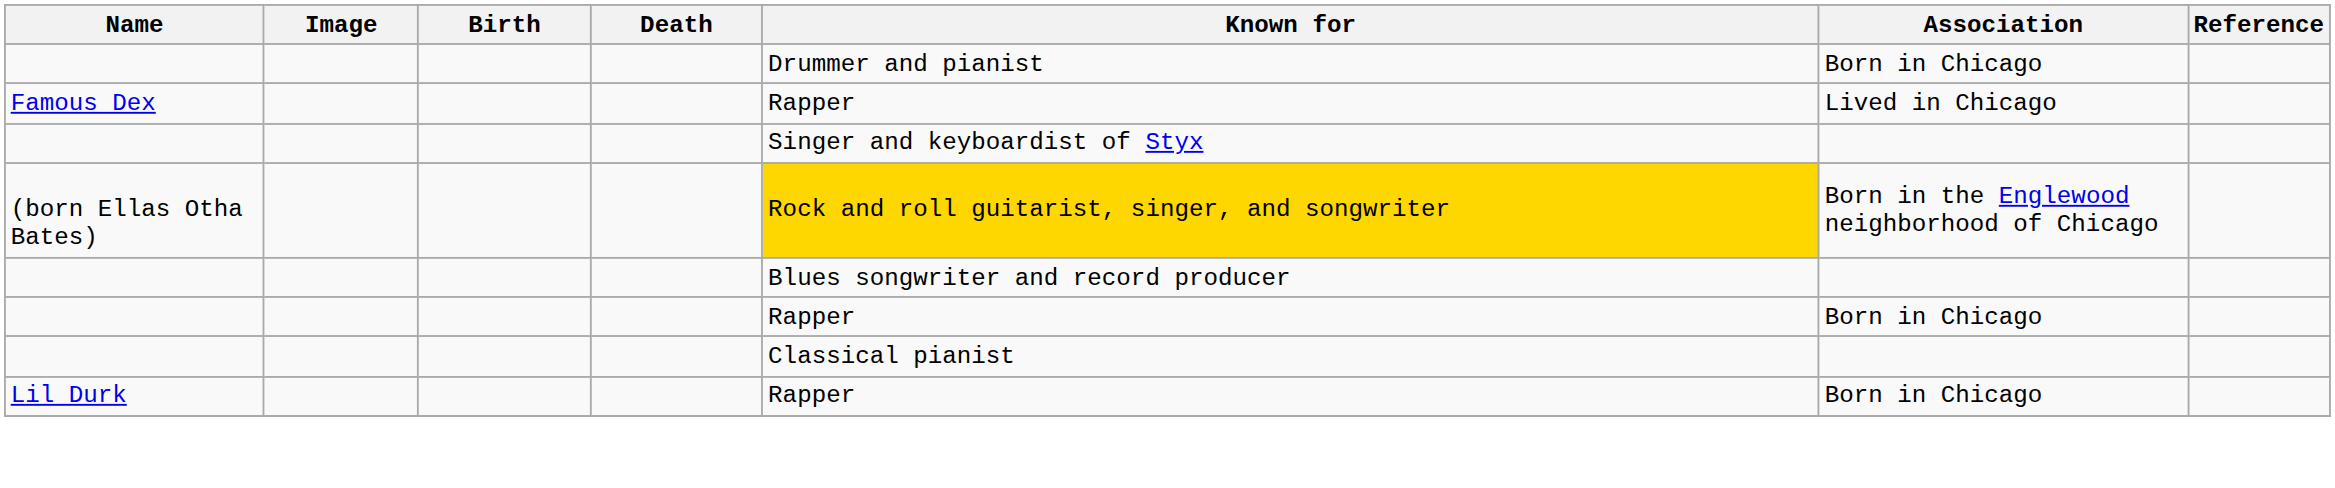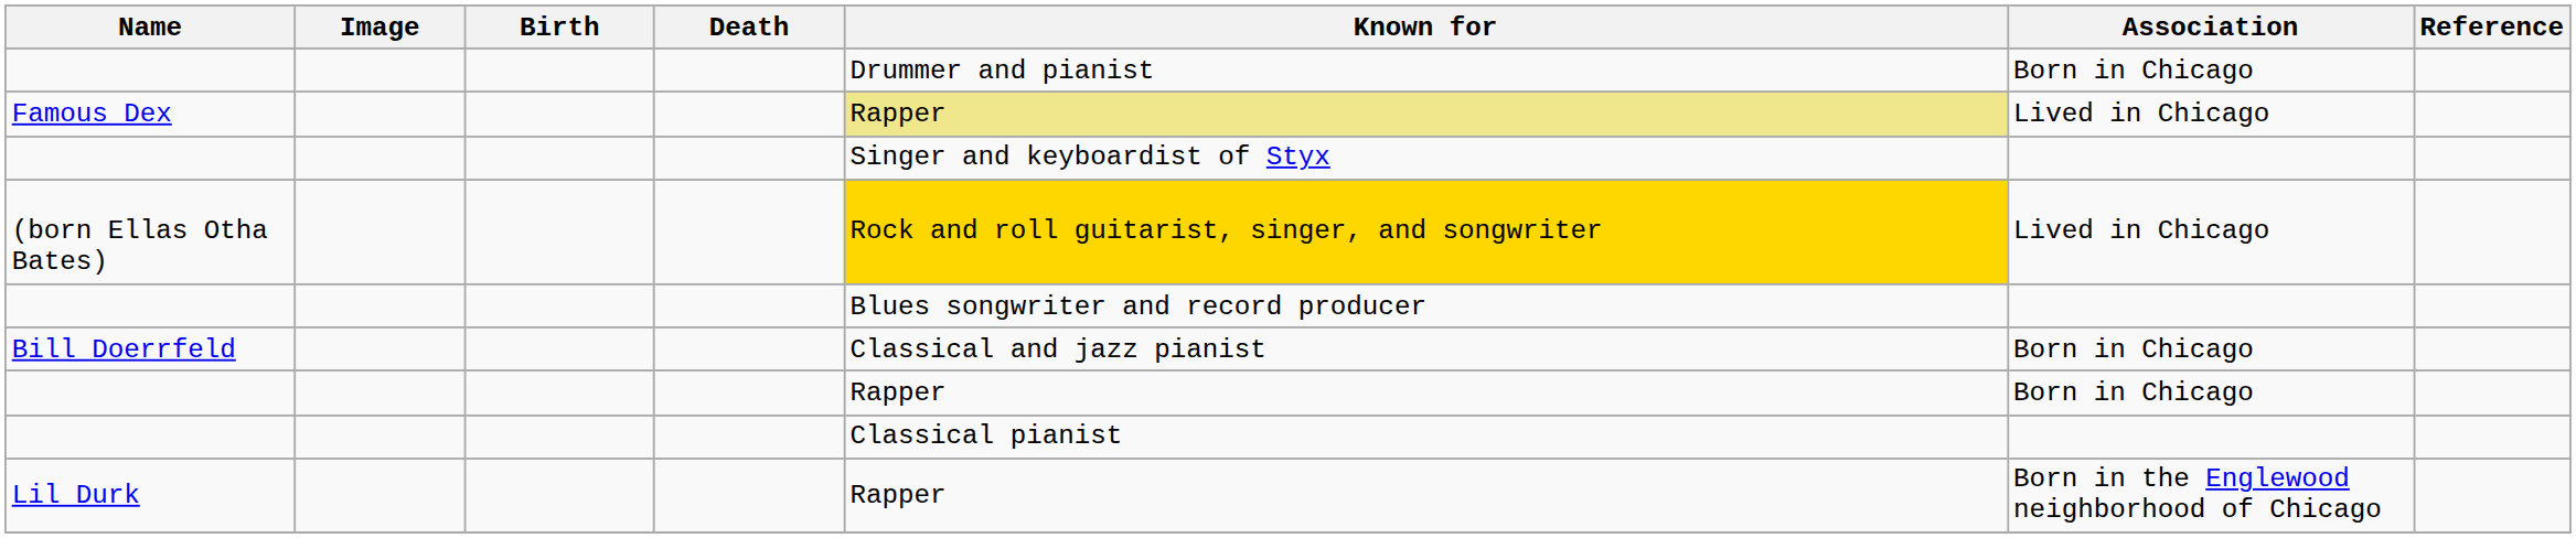Famous Dex | Known for: no background -> khaki background
(born Ellas Otha Bates) | Association: Born in the Englewood neighborhood of Chicago -> Lived in Chicago
+ row: Bill Doerrfeld | Classical and jazz pianist | Born in Chicago
Lil Durk | Association: Born in Chicago -> Born in the Englewood neighborhood of Chicago
